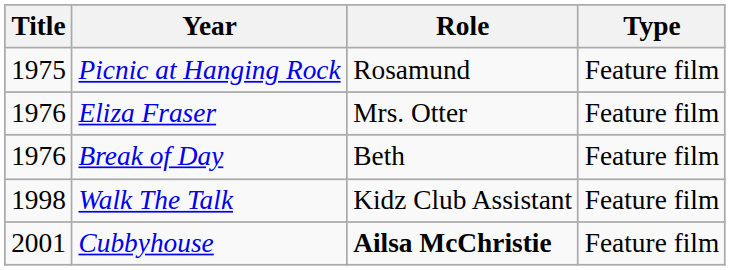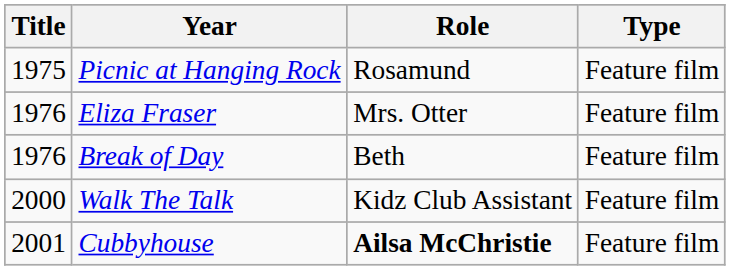Walk The Talk | Title: 1998 -> 2000
